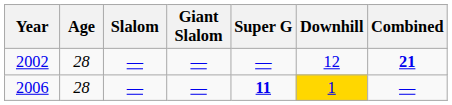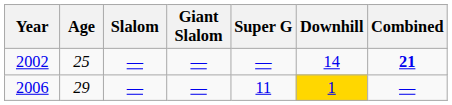2002 | Age: 28 -> 25
2002 | Downhill: 12 -> 14
2006 | Age: 28 -> 29
2006 | Super G: bold -> normal
